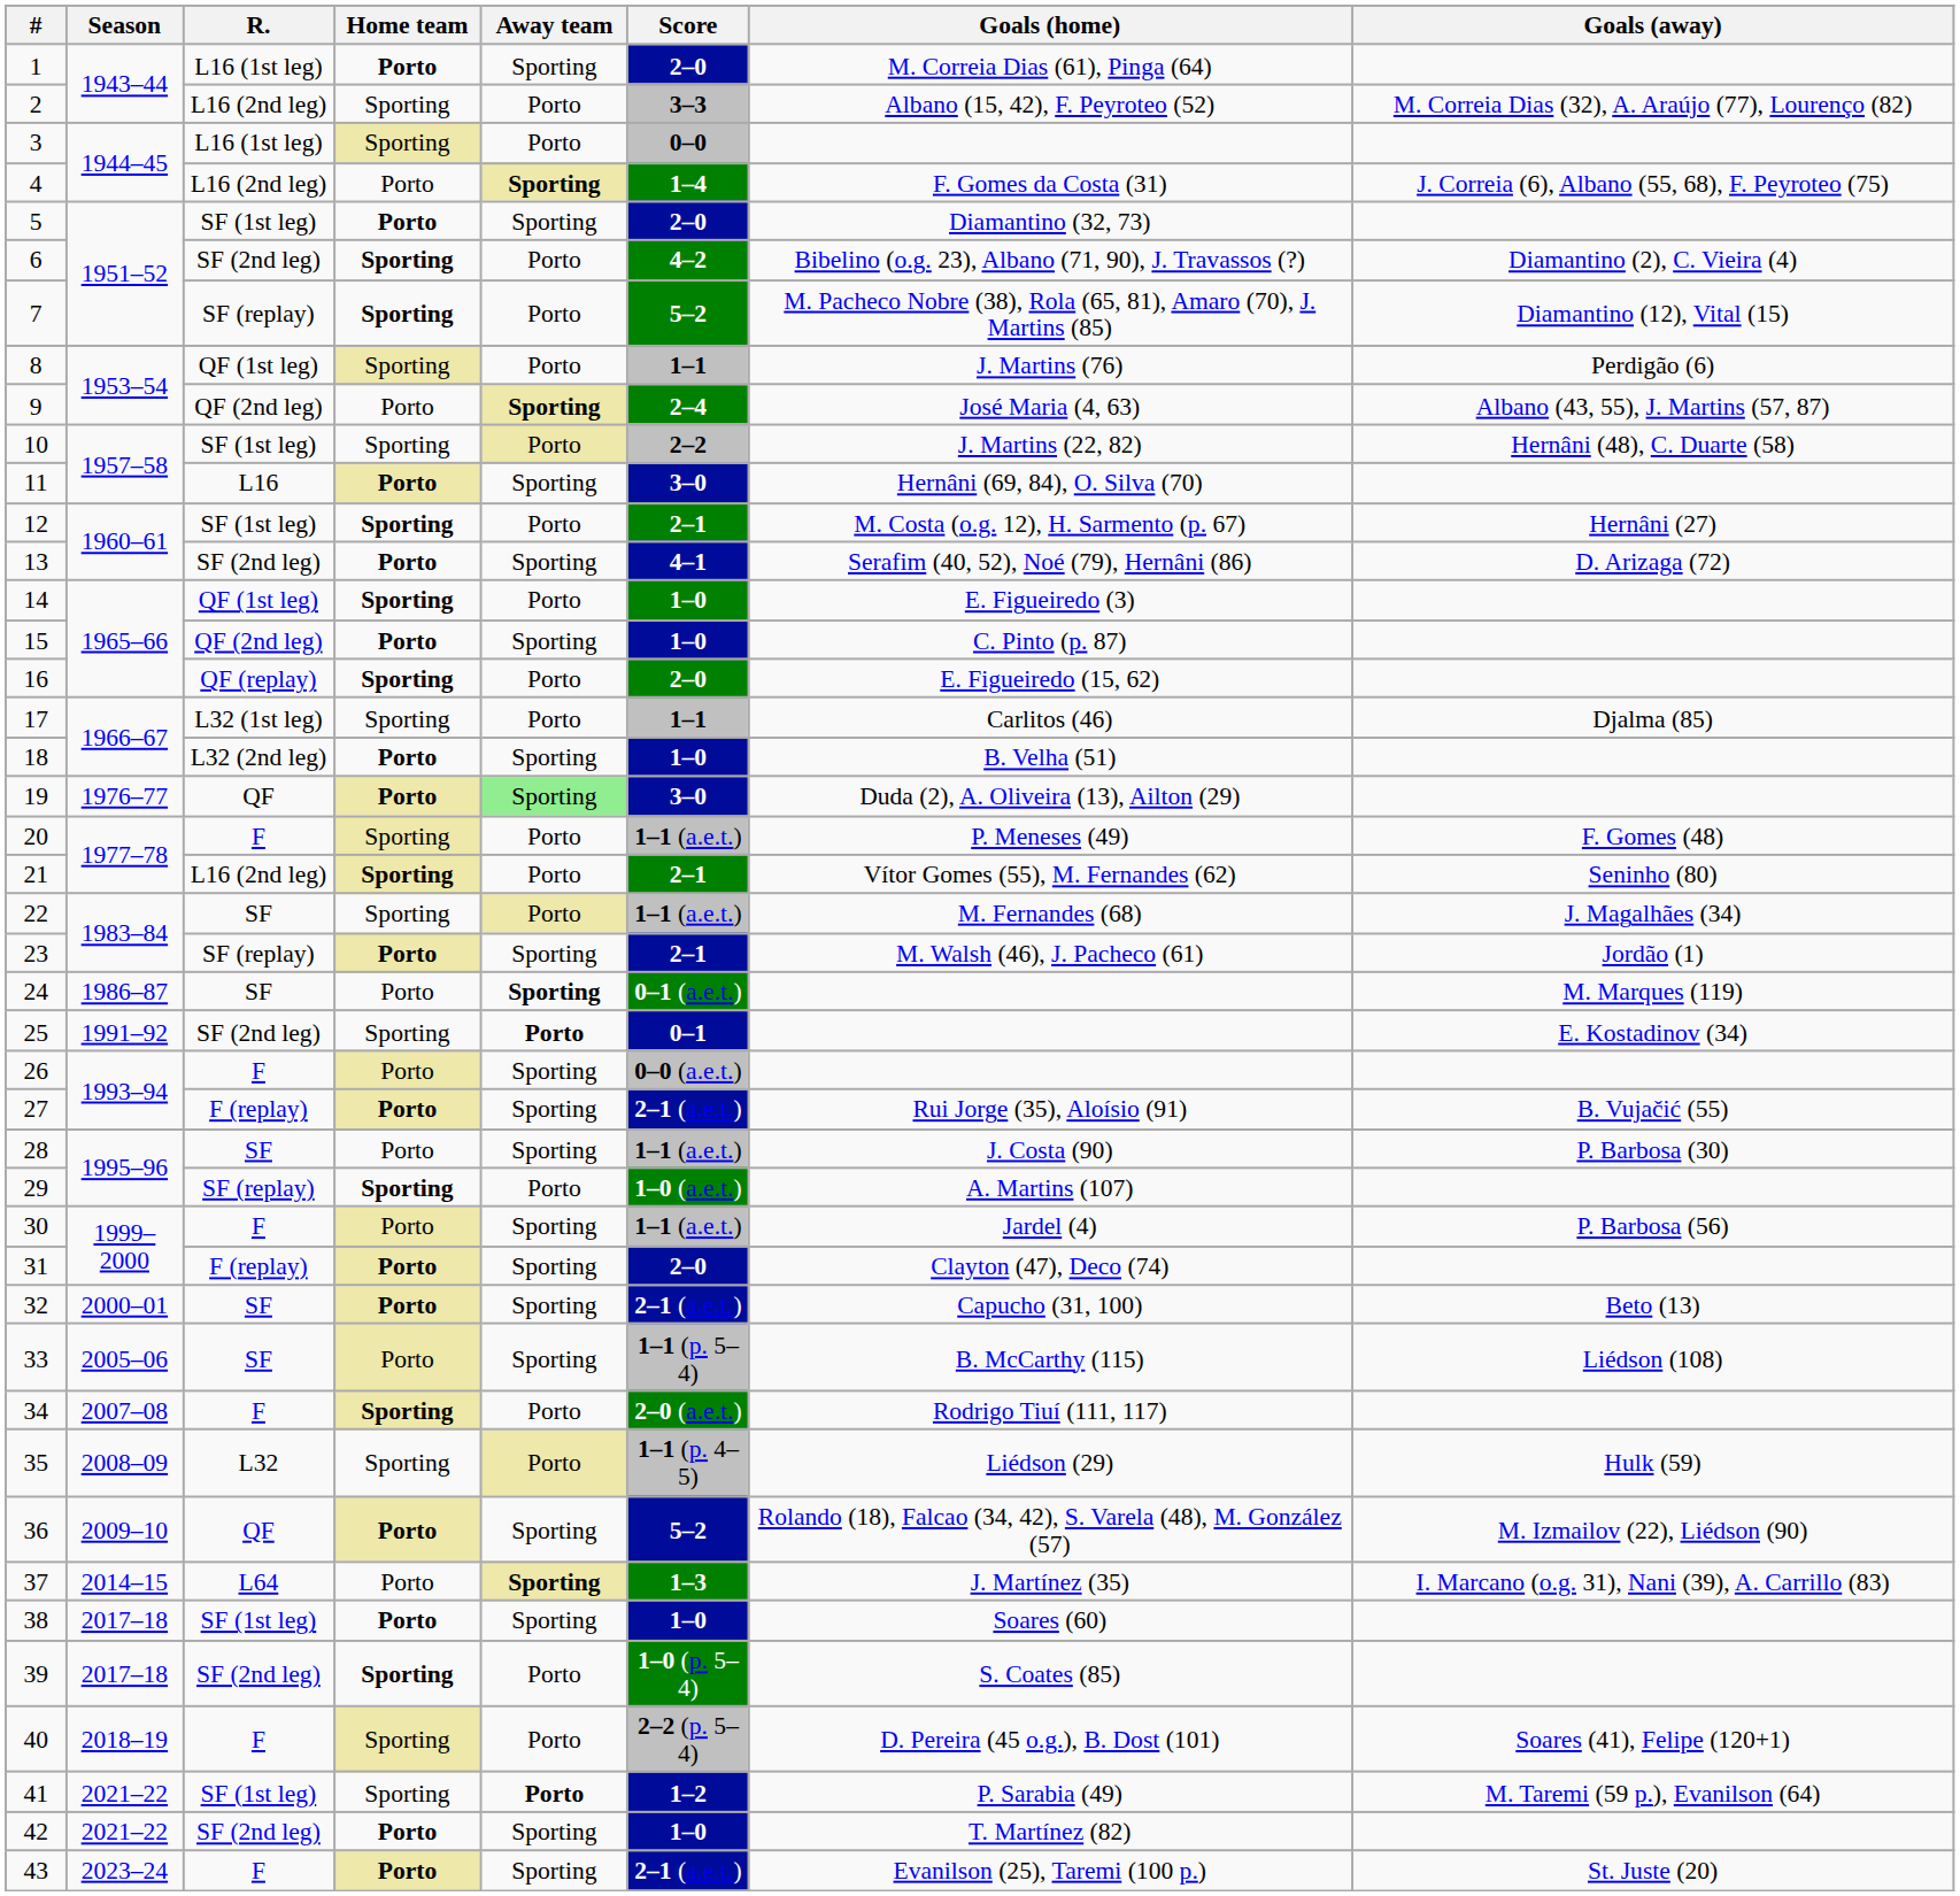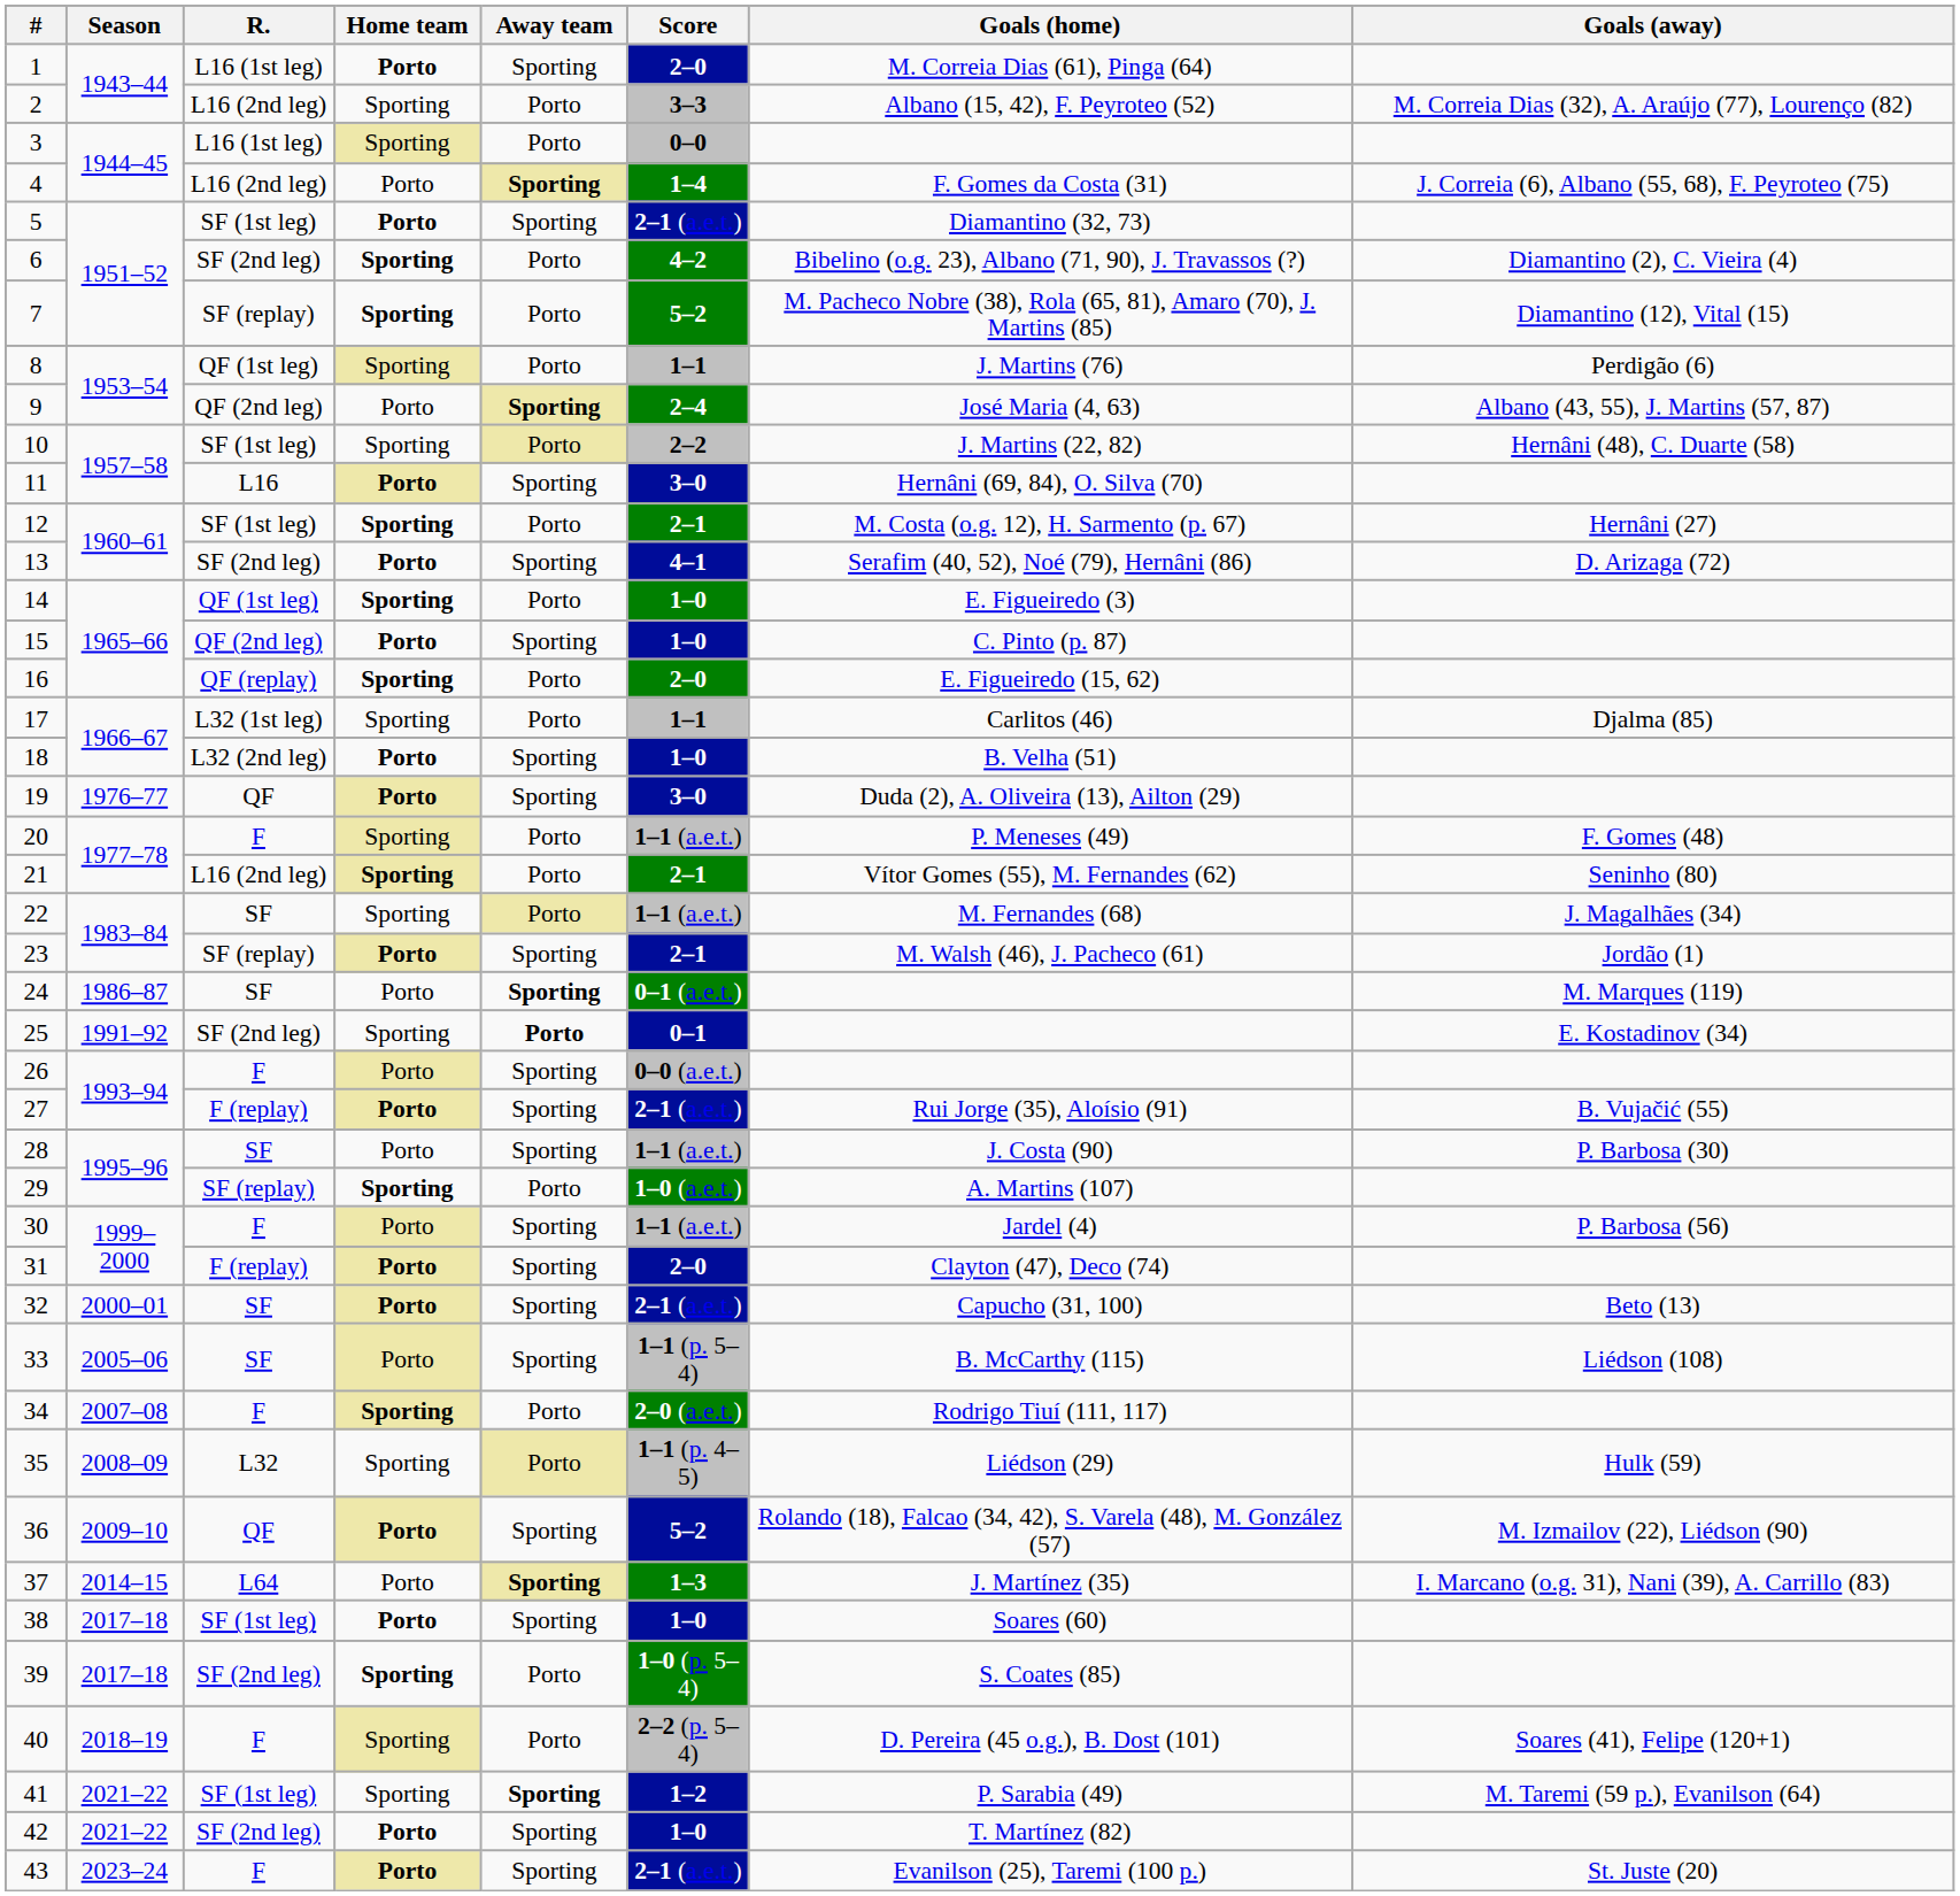5 | Score: 2–0 -> 2–1 (a.e.t.)
19 | Away team: lightgreen background -> no background
41 | Away team: Porto -> Sporting
